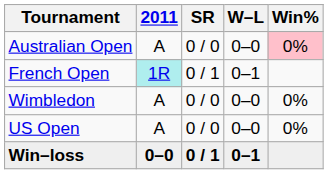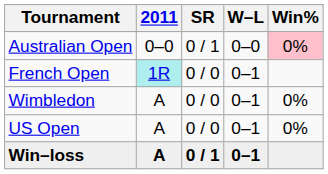Australian Open | 2011: A -> 0–0
Australian Open | SR: 0 / 0 -> 0 / 1
French Open | SR: 0 / 1 -> 0 / 0
Wimbledon | W–L: 0–0 -> 0–1
US Open | W–L: 0–0 -> 0–1
Win–loss | 2011: 0–0 -> A
